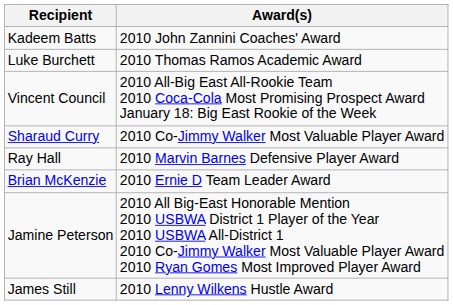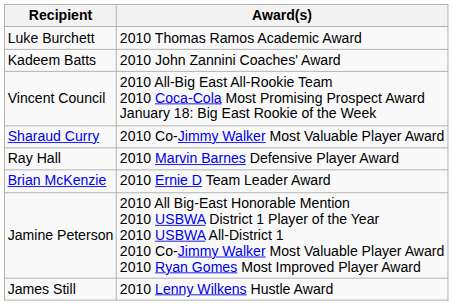rows swapped: Kadeem Batts <-> Luke Burchett
